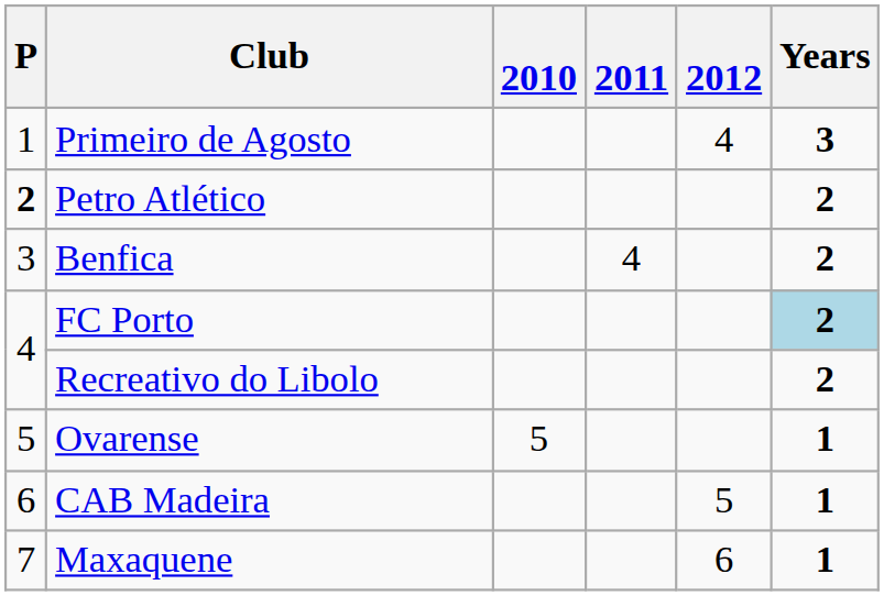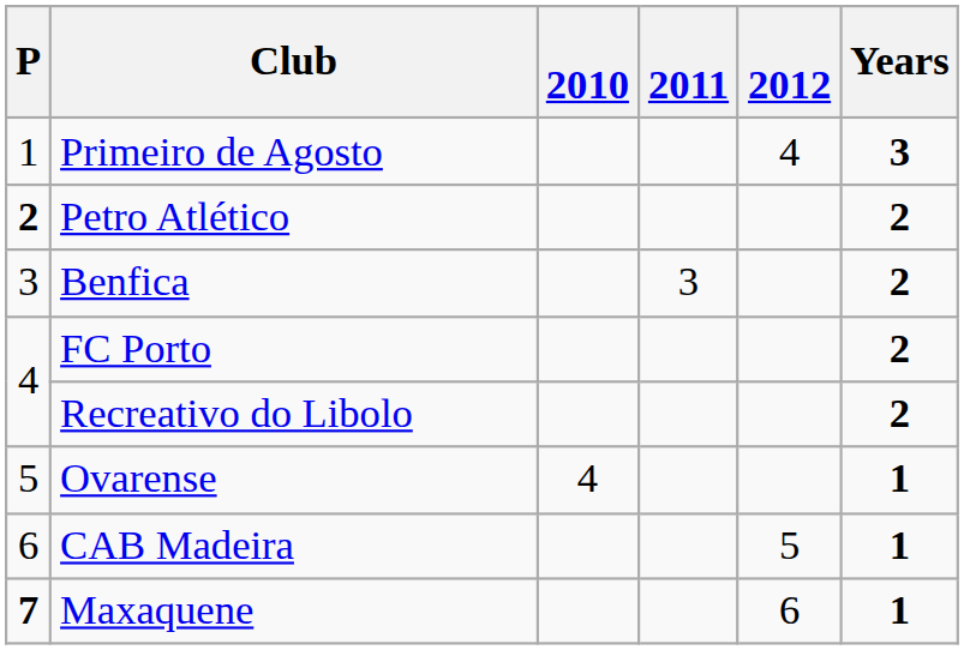Benfica | 2011: 4 -> 3
FC Porto | Years: lightblue background -> no background
Ovarense | 2010: 5 -> 4
Maxaquene | P: normal -> bold
